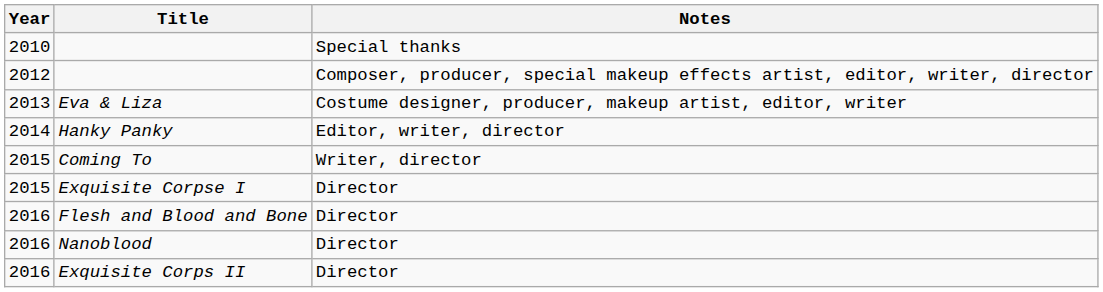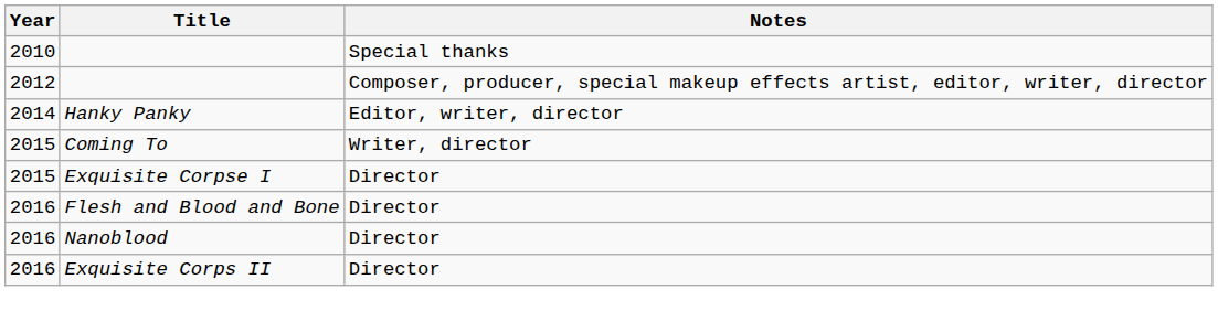- row: 2013 | Eva & Liza | Costume designer, producer, makeup artist, editor, writer
